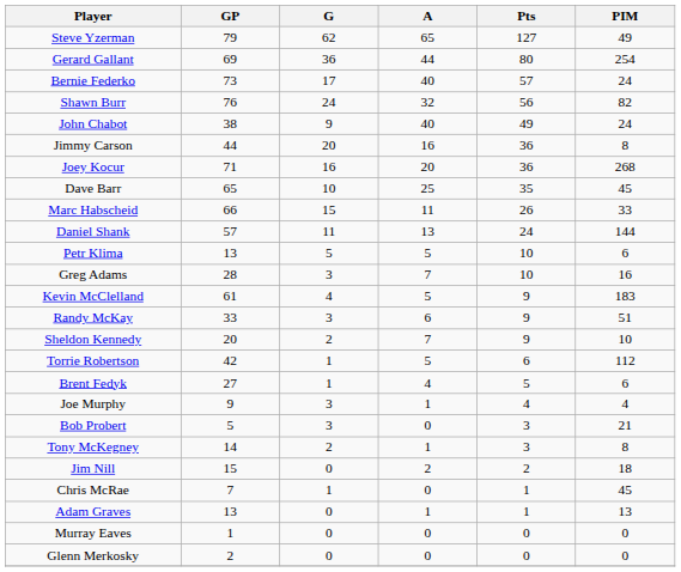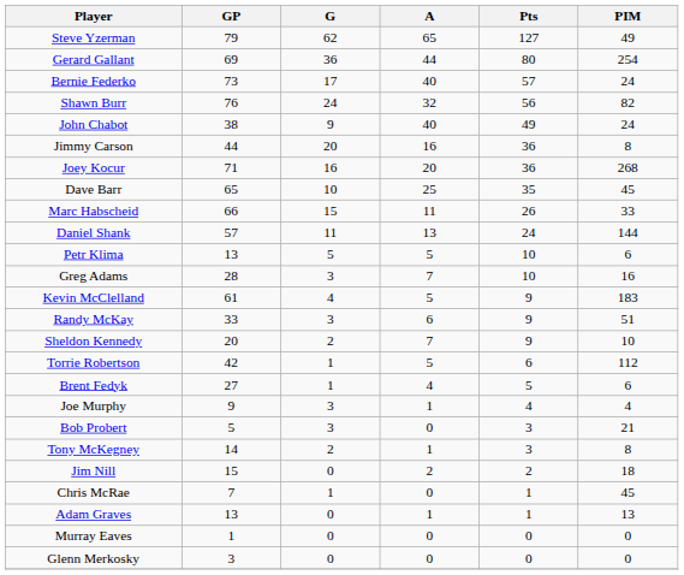Glenn Merkosky | GP: 2 -> 3
